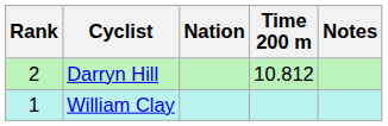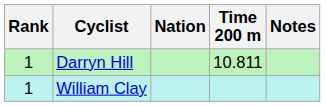Darryn Hill | Rank: 2 -> 1
Darryn Hill | Time 200 m: 10.812 -> 10.811
